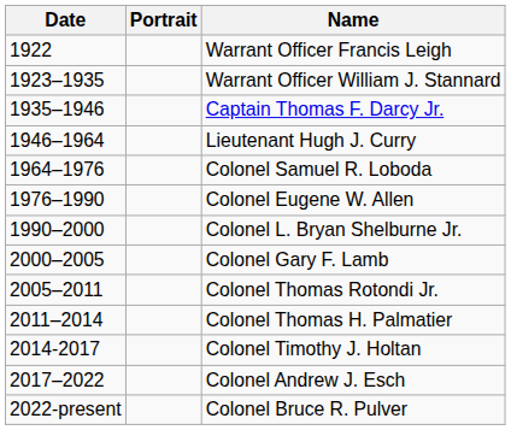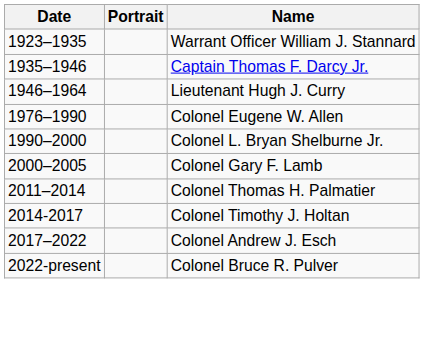- row: 1922 | Warrant Officer Francis Leigh
- row: 1964–1976 | Colonel Samuel R. Loboda
- row: 2005–2011 | Colonel Thomas Rotondi Jr.
